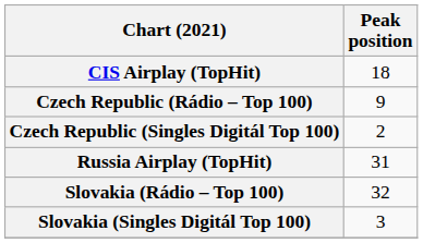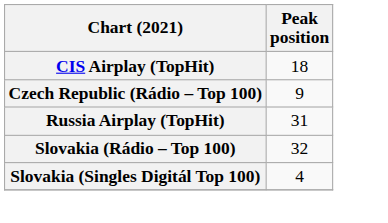- row: Czech Republic (Singles Digitál Top 100) | 2
Slovakia (Singles Digitál Top 100) | Peak position: 3 -> 4
